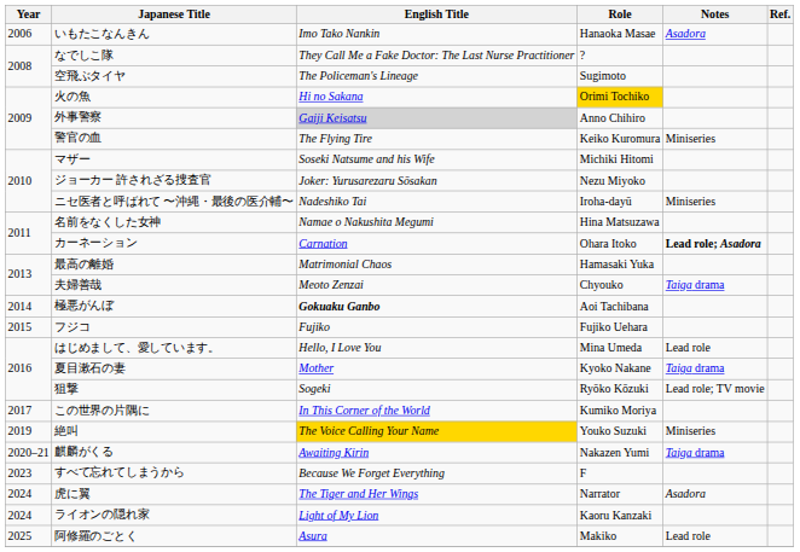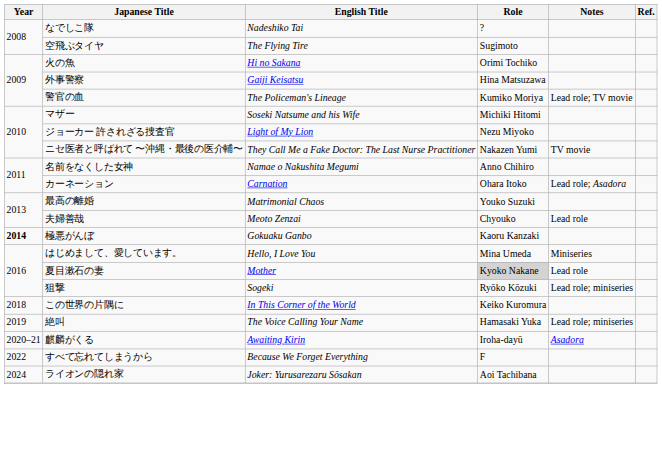- row: 2006 | いもたこなんきん | Imo Tako Nankin | Hanaoka Masae | Asadora
なでしこ隊 | English Title: They Call Me a Fake Doctor: The Last Nurse Practitioner -> Nadeshiko Tai
空飛ぶタイヤ | English Title: The Policeman's Lineage -> The Flying Tire
火の魚 | Role: gold background -> no background
外事警察 | English Title: lightgrey background -> no background
外事警察 | Role: Anno Chihiro -> Hina Matsuzawa
警官の血 | English Title: The Flying Tire -> The Policeman's Lineage
警官の血 | Role: Keiko Kuromura -> Kumiko Moriya
警官の血 | Notes: Miniseries -> Lead role; TV movie
ジョーカー 許されざる捜査官 | English Title: Joker: Yurusarezaru Sōsakan -> Light of My Lion
ニセ医者と呼ばれて 〜沖縄・最後の医介輔〜 | English Title: Nadeshiko Tai -> They Call Me a Fake Doctor: The Last Nurse Practitioner
ニセ医者と呼ばれて 〜沖縄・最後の医介輔〜 | Role: Iroha-dayū -> Nakazen Yumi
ニセ医者と呼ばれて 〜沖縄・最後の医介輔〜 | Notes: Miniseries -> TV movie
名前をなくした女神 | Role: Hina Matsuzawa -> Anno Chihiro
カーネーション | Notes: bold -> normal
最高の離婚 | Role: Hamasaki Yuka -> Youko Suzuki
夫婦善哉 | Notes: Taiga drama -> Lead role
極悪がんぼ | Year: normal -> bold
極悪がんぼ | English Title: bold -> normal
極悪がんぼ | Role: Aoi Tachibana -> Kaoru Kanzaki
- row: 2015 | フジコ | Fujiko | Fujiko Uehara
はじめまして、愛しています。 | Notes: Lead role -> Miniseries
夏目漱石の妻 | Role: no background -> lightgrey background
夏目漱石の妻 | Notes: Taiga drama -> Lead role
狙撃 | Notes: Lead role; TV movie -> Lead role; miniseries
この世界の片隅に | Year: 2017 -> 2018
この世界の片隅に | Role: Kumiko Moriya -> Keiko Kuromura
絶叫 | English Title: gold background -> no background
絶叫 | Role: Youko Suzuki -> Hamasaki Yuka
絶叫 | Notes: Miniseries -> Lead role; miniseries
麒麟がくる | Role: Nakazen Yumi -> Iroha-dayū
麒麟がくる | Notes: Taiga drama -> Asadora
すべて忘れてしまうから | Year: 2023 -> 2022
- row: 2024 | 虎に翼 | The Tiger and Her Wings | Narrator | Asadora
ライオンの隠れ家 | English Title: Light of My Lion -> Joker: Yurusarezaru Sōsakan
ライオンの隠れ家 | Role: Kaoru Kanzaki -> Aoi Tachibana
- row: 2025 | 阿修羅のごとく | Asura | Makiko | Lead role
